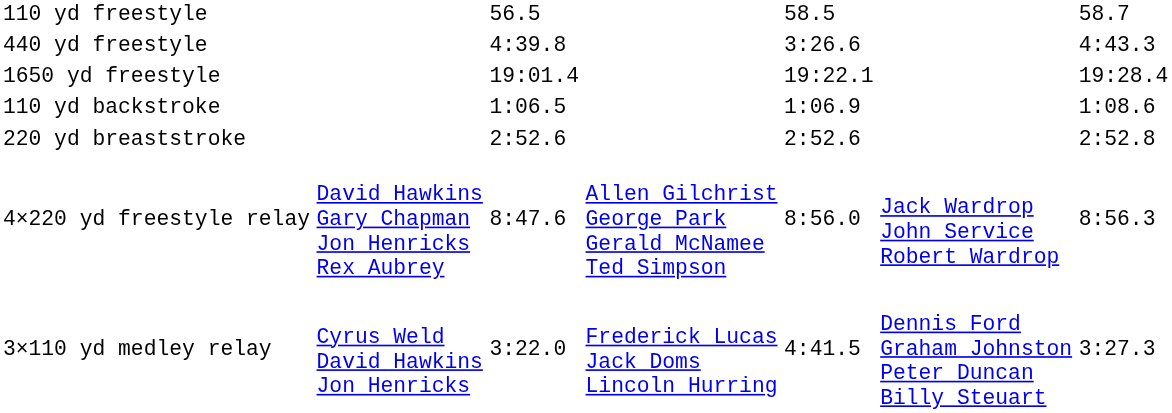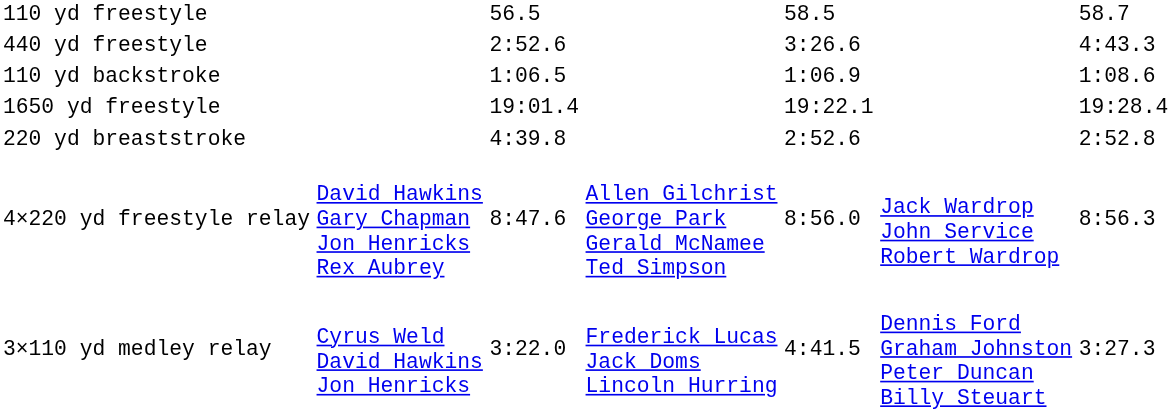440 yd freestyle | column 3: 4:39.8 -> 2:52.6
rows swapped: 1650 yd freestyle <-> 110 yd backstroke
220 yd breaststroke | column 3: 2:52.6 -> 4:39.8
